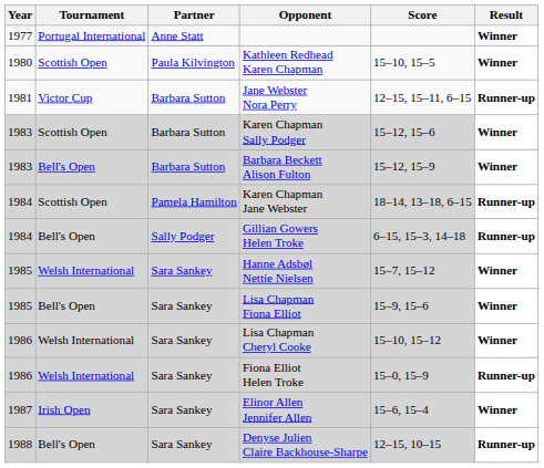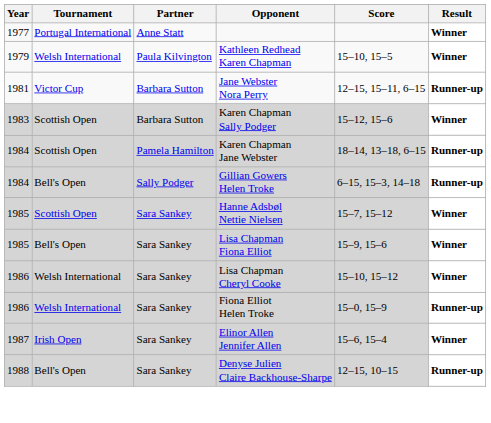Kathleen Redhead Karen Chapman | Year: 1980 -> 1979
Kathleen Redhead Karen Chapman | Tournament: Scottish Open -> Welsh International
- row: 1983 | Bell's Open | Barbara Sutton | Barbara Beckett Alison Fulton | 15–12, 15–9 | Winner
Hanne Adsbøl Nettie Nielsen | Tournament: Welsh International -> Scottish Open
